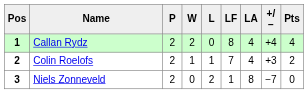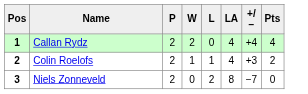- column: LF | 8 | 7 | 1
